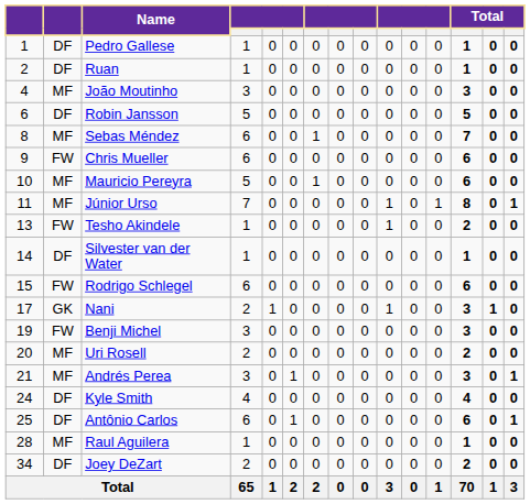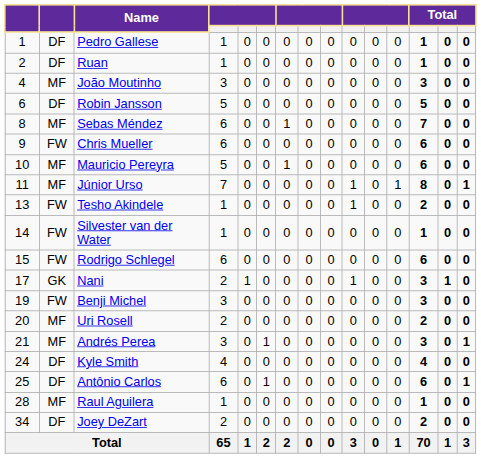Silvester van der Water | column 2: DF -> FW
